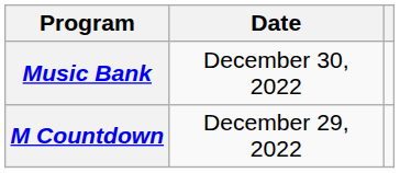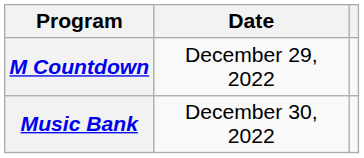rows swapped: M Countdown <-> Music Bank
